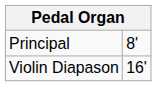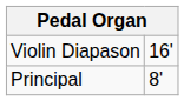rows swapped: Violin Diapason <-> Principal
